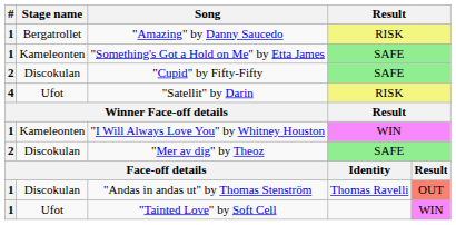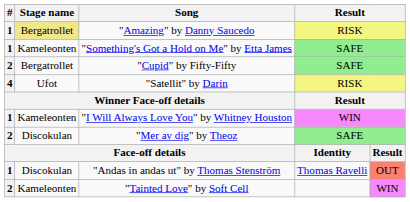"Amazing" by Danny Saucedo | Stage name: no background -> khaki background
"Cupid" by Fifty-Fifty | Stage name: Discokulan -> Bergatrollet
"Tainted Love" by Soft Cell | #: 1 -> 2
"Tainted Love" by Soft Cell | Stage name: Ufot -> Kameleonten
